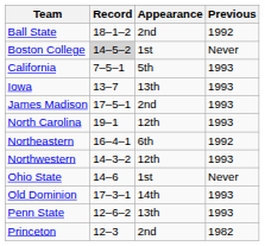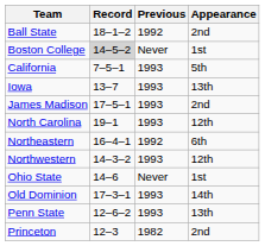columns swapped: Appearance <-> Previous
